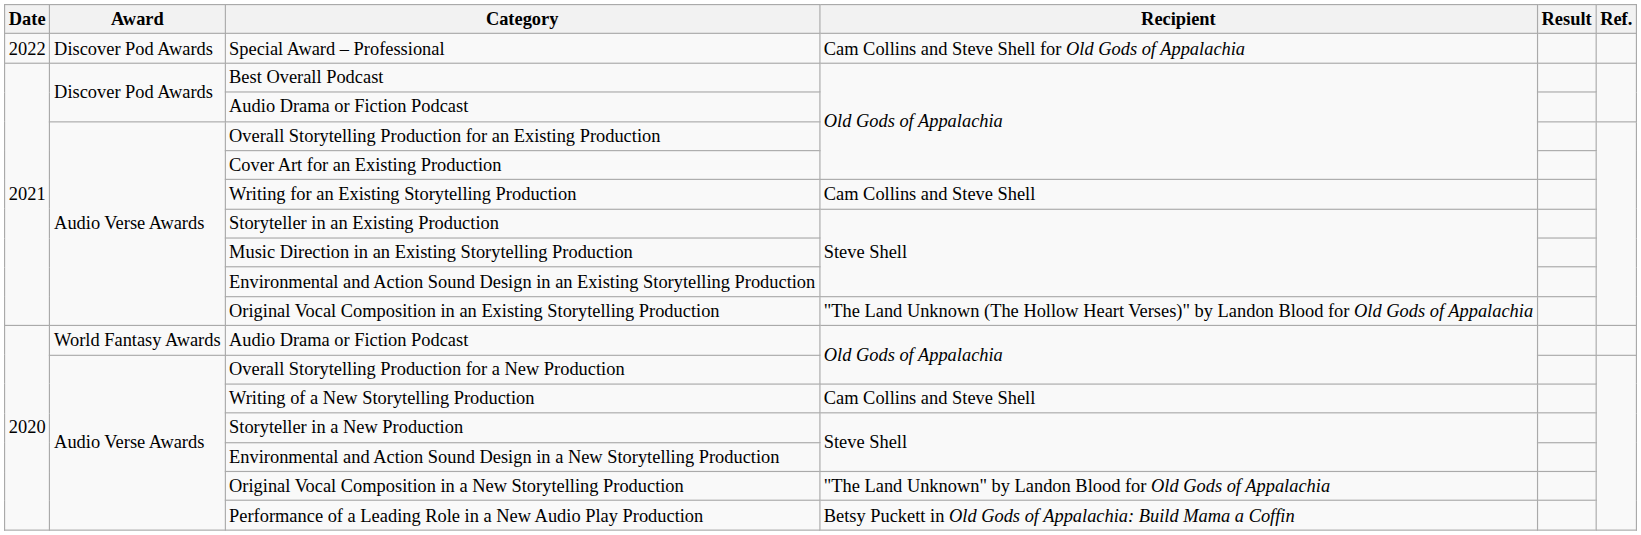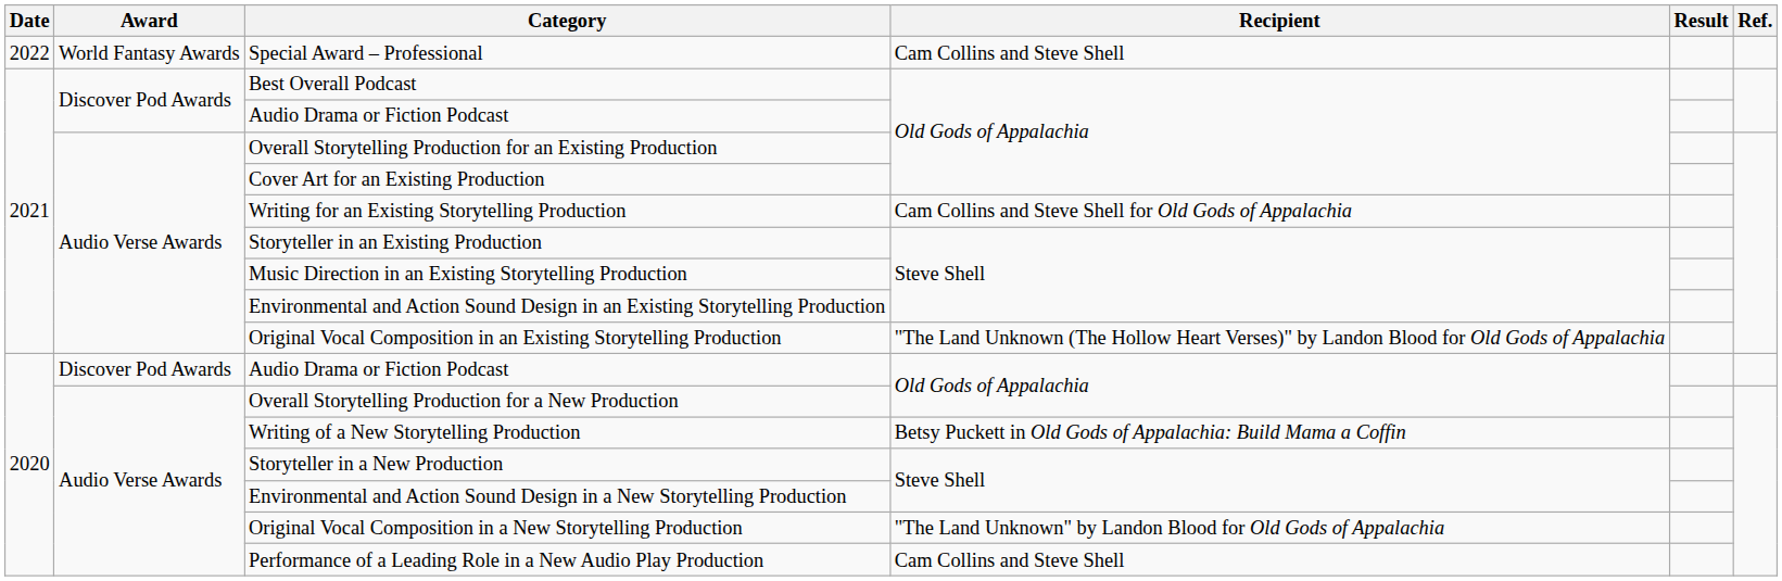Special Award – Professional | Award: Discover Pod Awards -> World Fantasy Awards
Special Award – Professional | Recipient: Cam Collins and Steve Shell for Old Gods of Appalachia -> Cam Collins and Steve Shell
Writing for an Existing Storytelling Production | Recipient: Cam Collins and Steve Shell -> Cam Collins and Steve Shell for Old Gods of Appalachia
2020 / Audio Drama or Fiction Podcast | Award: World Fantasy Awards -> Discover Pod Awards
Writing of a New Storytelling Production | Recipient: Cam Collins and Steve Shell -> Betsy Puckett in Old Gods of Appalachia: Build Mama a Coffin
Performance of a Leading Role in a New Audio Play Production | Recipient: Betsy Puckett in Old Gods of Appalachia: Build Mama a Coffin -> Cam Collins and Steve Shell
